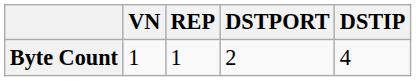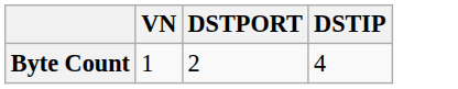- column: REP | 1
